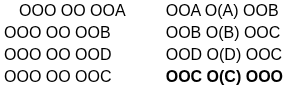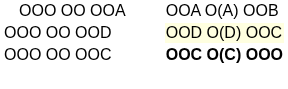- row: OOO OO OOB | OOB O(B) OOC
OOO OO OOD | column 3: no background -> lightyellow background
